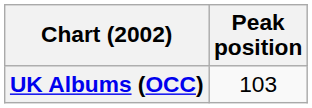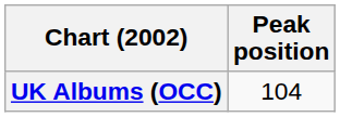UK Albums (OCC) | Peak position: 103 -> 104
